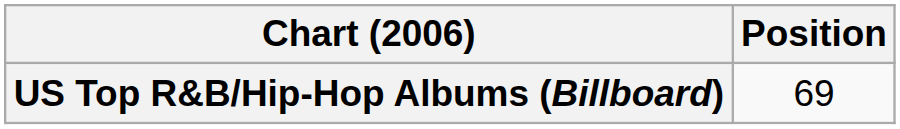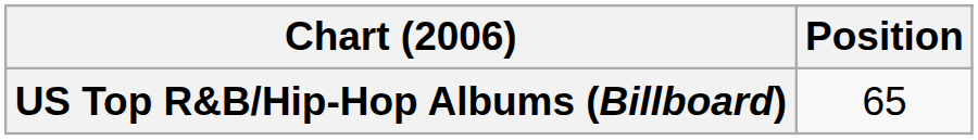US Top R&B/Hip-Hop Albums (Billboard) | Position: 69 -> 65
